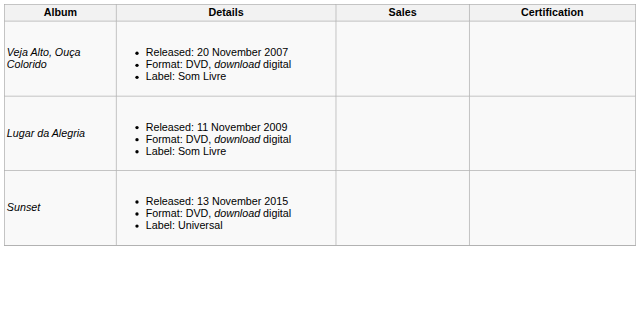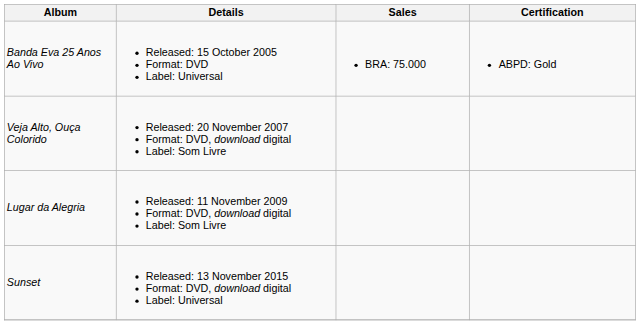+ row: Banda Eva 25 Anos Ao Vivo | Released: 15 October 2005 Format: DVD Label: Universal | BRA: 75.000 | ABPD: Gold
